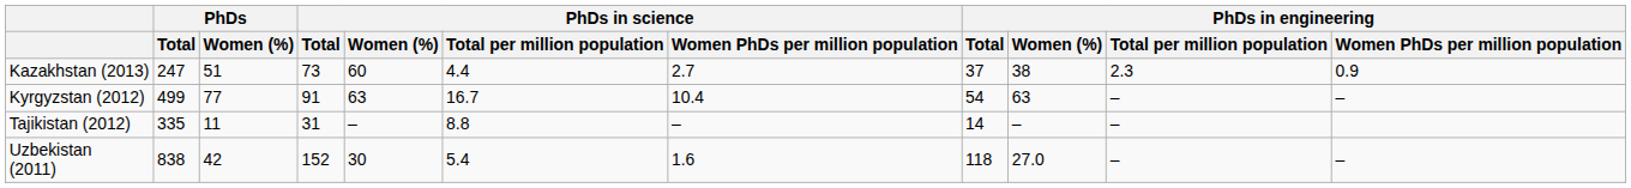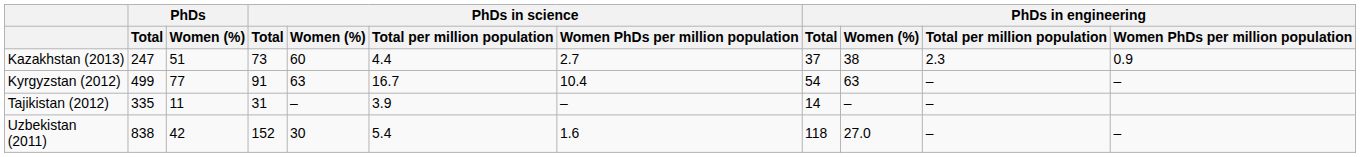Tajikistan (2012) | PhDs in science / Total per million population: 8.8 -> 3.9
